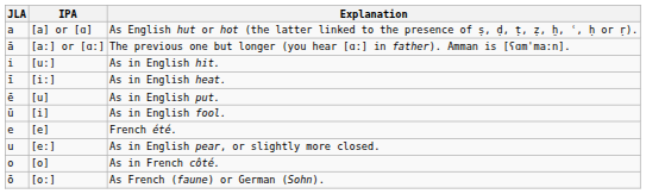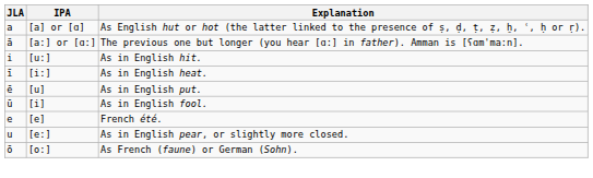- row: o | [o] | As in French côté.
